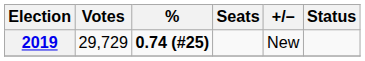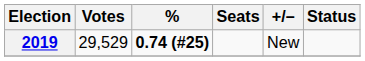2019 | Votes: 29,729 -> 29,529
